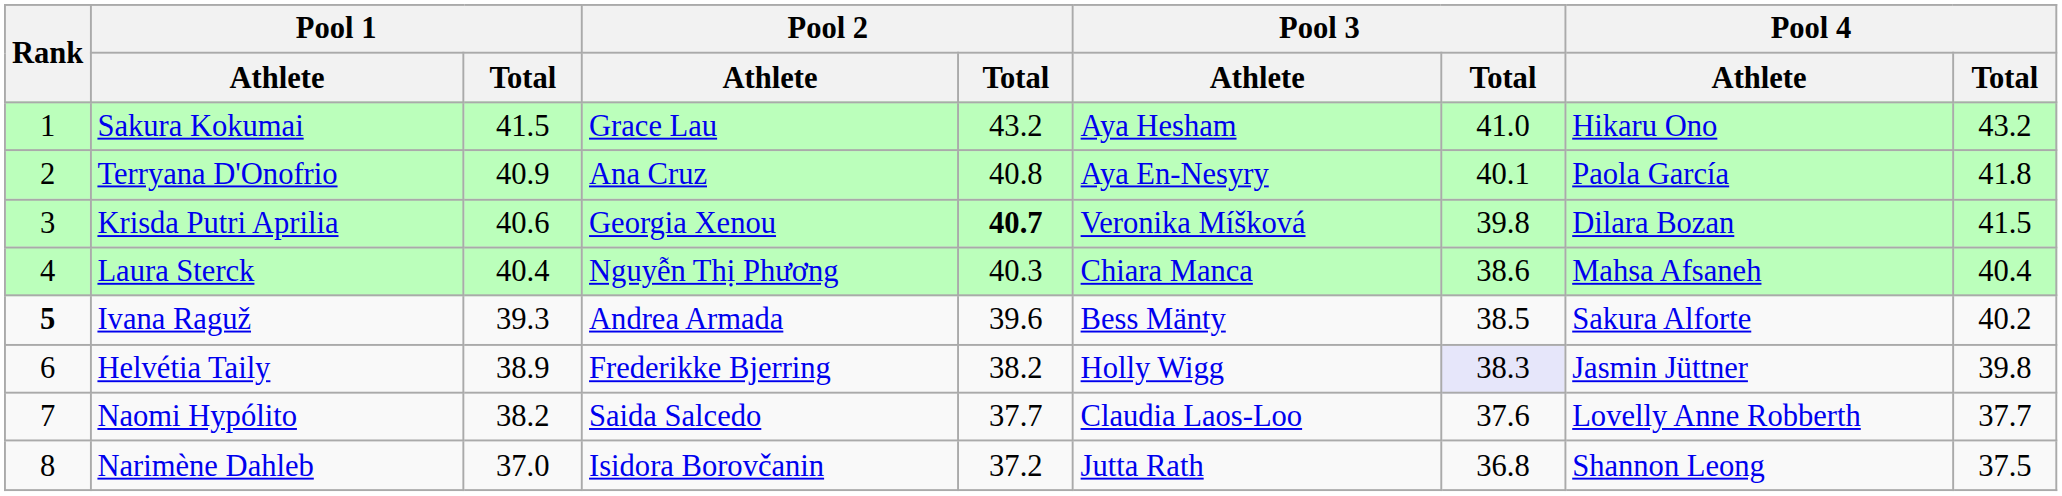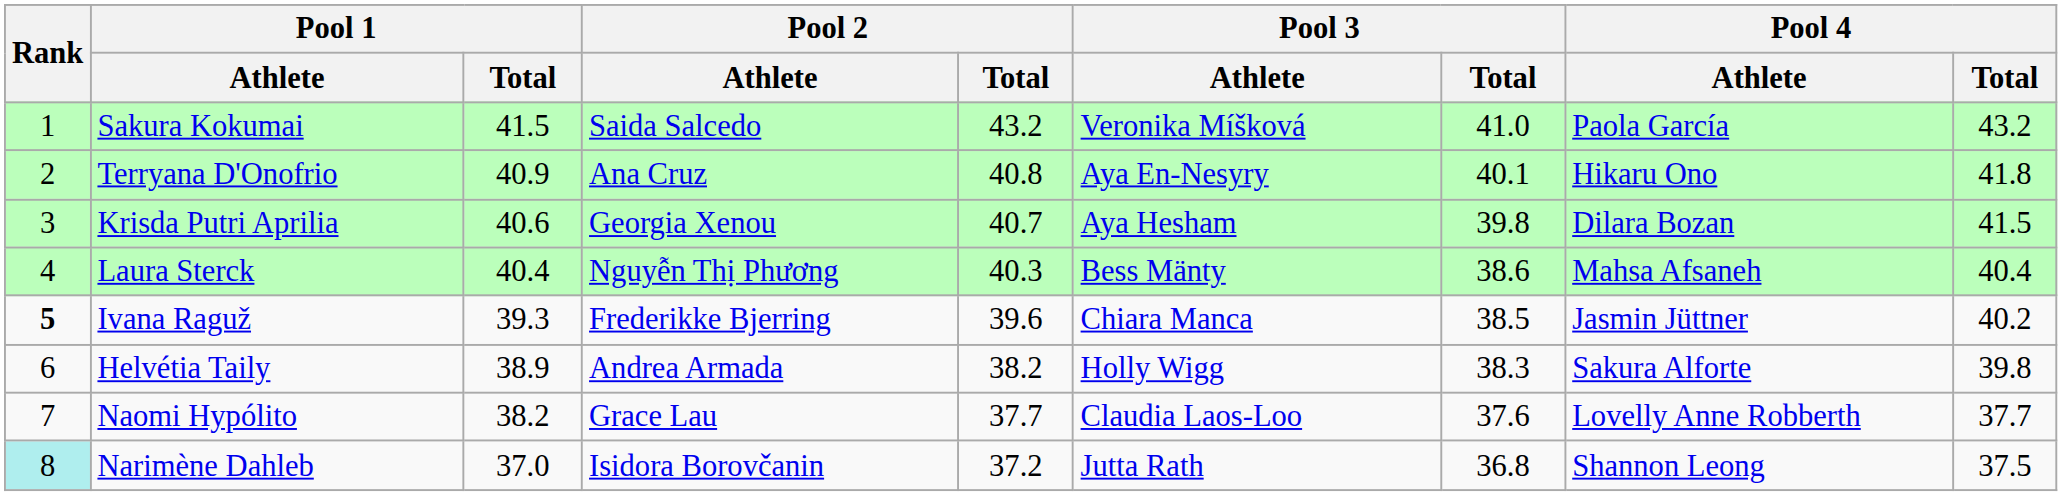Sakura Kokumai | Pool 2 / Athlete: Grace Lau -> Saida Salcedo
Sakura Kokumai | Pool 3 / Athlete: Aya Hesham -> Veronika Míšková
Sakura Kokumai | Pool 4 / Athlete: Hikaru Ono -> Paola García
Terryana D'Onofrio | Pool 4 / Athlete: Paola García -> Hikaru Ono
Krisda Putri Aprilia | Pool 2 / Total: bold -> normal
Krisda Putri Aprilia | Pool 3 / Athlete: Veronika Míšková -> Aya Hesham
Laura Sterck | Pool 3 / Athlete: Chiara Manca -> Bess Mänty
Ivana Raguž | Pool 2 / Athlete: Andrea Armada -> Frederikke Bjerring
Ivana Raguž | Pool 3 / Athlete: Bess Mänty -> Chiara Manca
Ivana Raguž | Pool 4 / Athlete: Sakura Alforte -> Jasmin Jüttner
Helvétia Taily | Pool 2 / Athlete: Frederikke Bjerring -> Andrea Armada
Helvétia Taily | Pool 3 / Total: lavender background -> no background
Helvétia Taily | Pool 4 / Athlete: Jasmin Jüttner -> Sakura Alforte
Naomi Hypólito | Pool 2 / Athlete: Saida Salcedo -> Grace Lau
Narimène Dahleb | Rank: no background -> paleturquoise background
